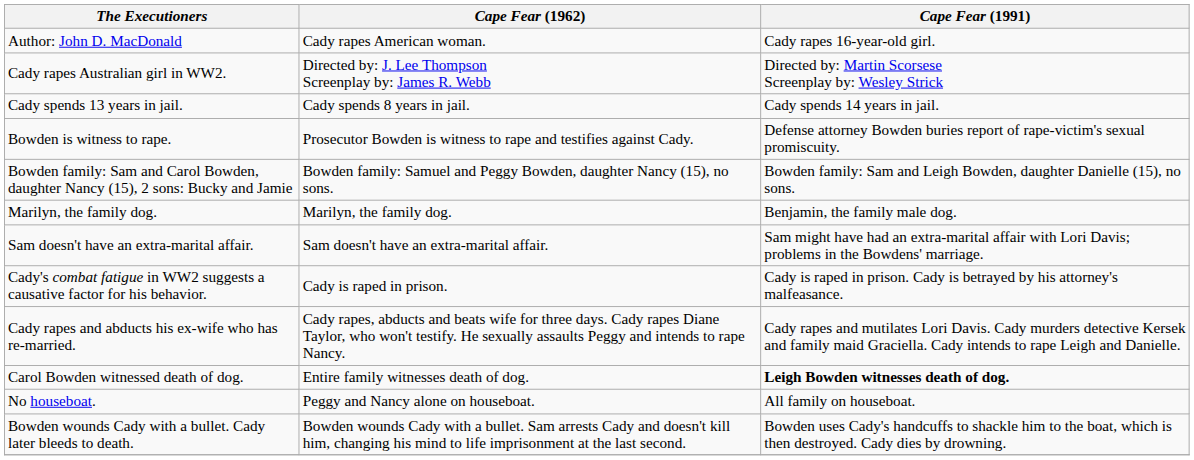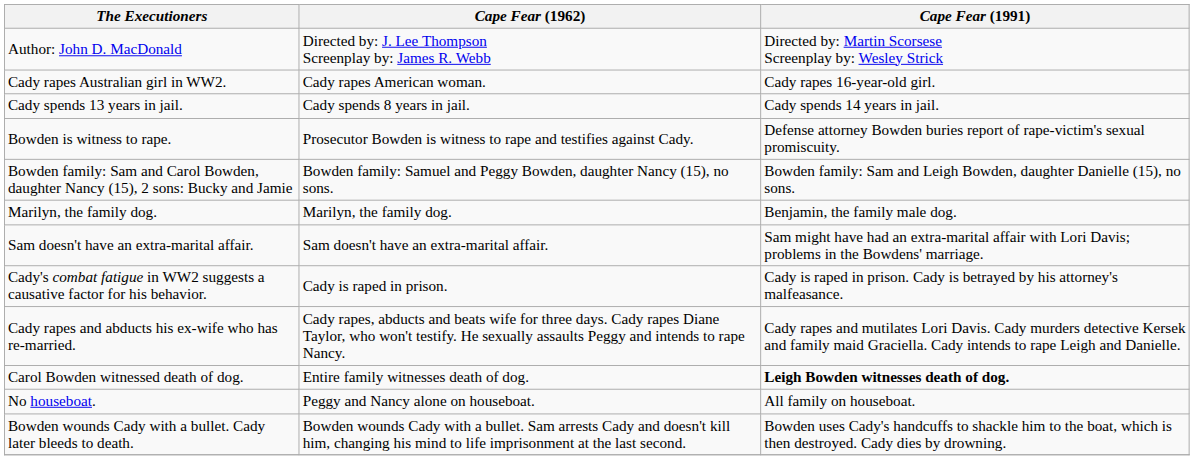Author: John D. MacDonald | Cape Fear (1962): Cady rapes American woman. -> Directed by: J. Lee Thompson Screenplay by: James R. Webb
Author: John D. MacDonald | Cape Fear (1991): Cady rapes 16-year-old girl. -> Directed by: Martin Scorsese Screenplay by: Wesley Strick
Cady rapes Australian girl in WW2. | Cape Fear (1962): Directed by: J. Lee Thompson Screenplay by: James R. Webb -> Cady rapes American woman.
Cady rapes Australian girl in WW2. | Cape Fear (1991): Directed by: Martin Scorsese Screenplay by: Wesley Strick -> Cady rapes 16-year-old girl.
